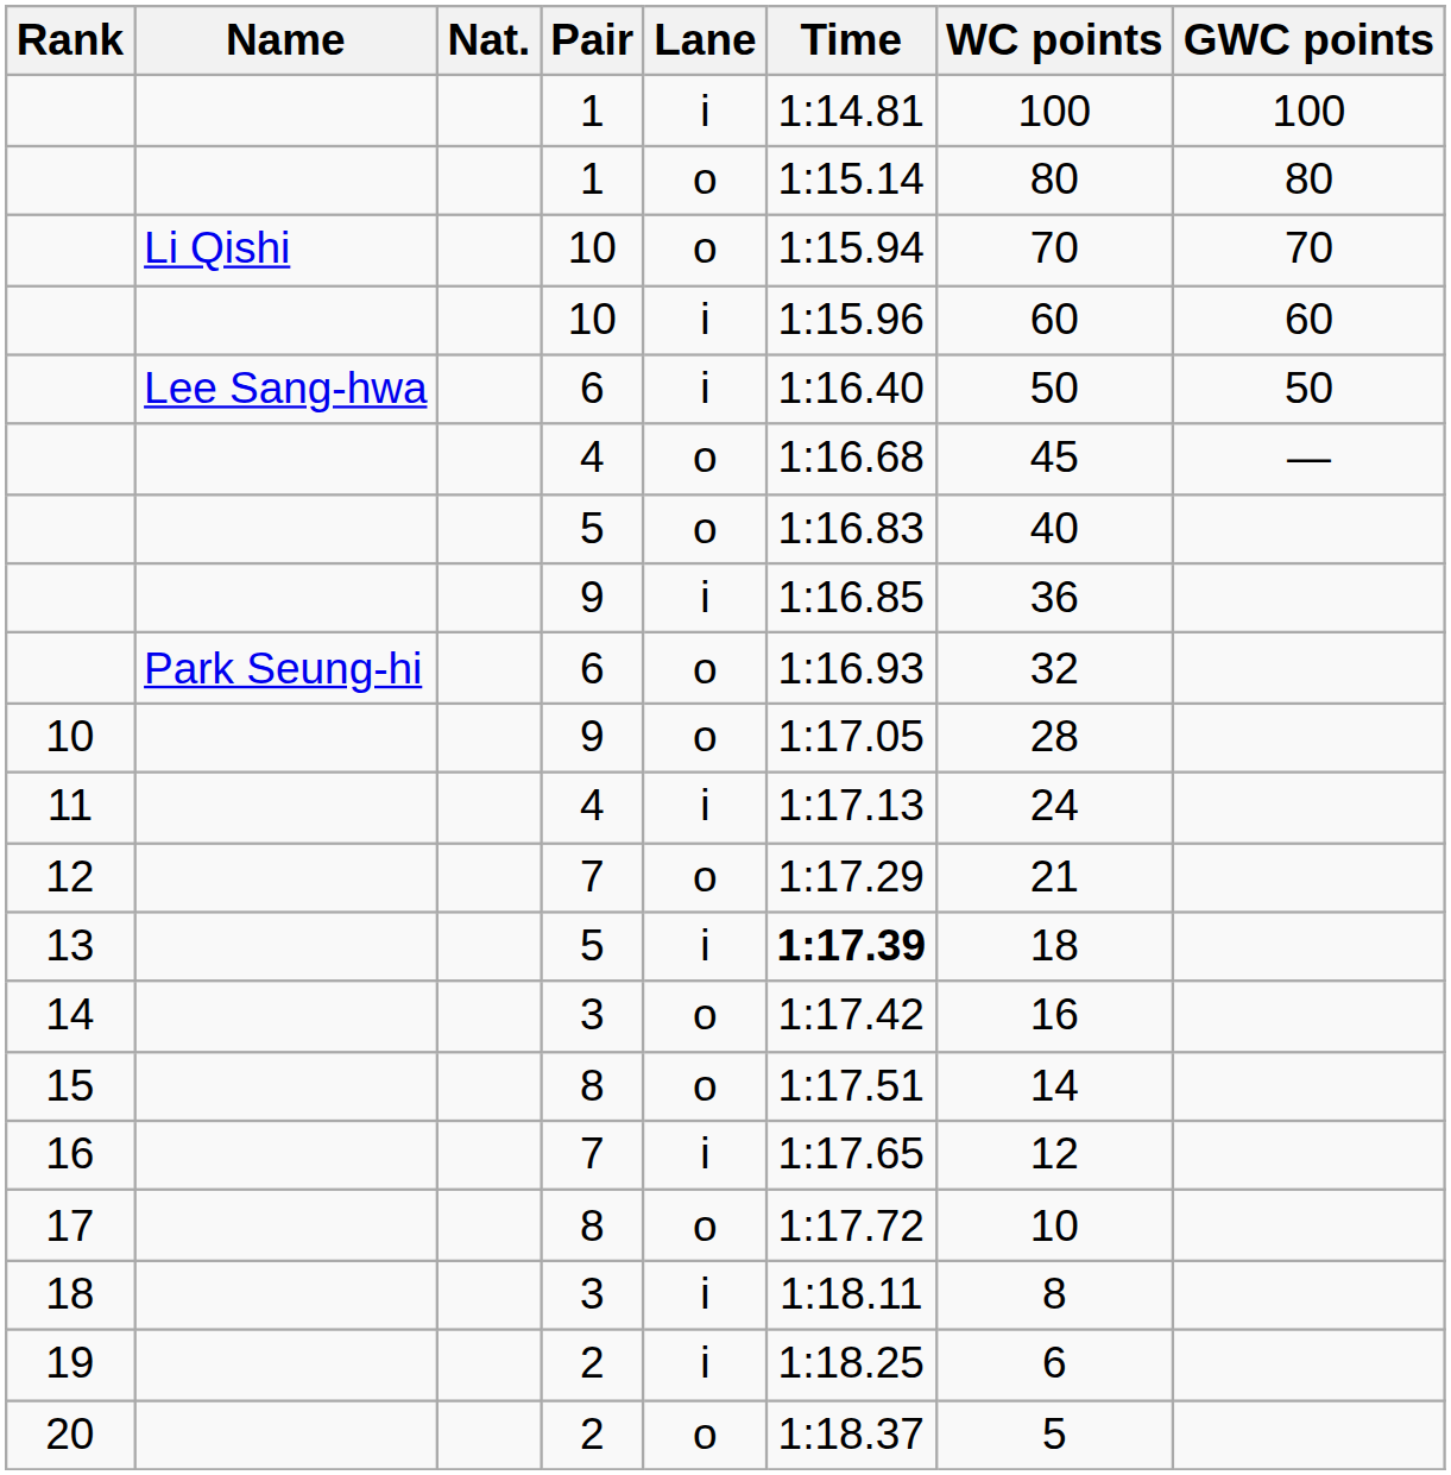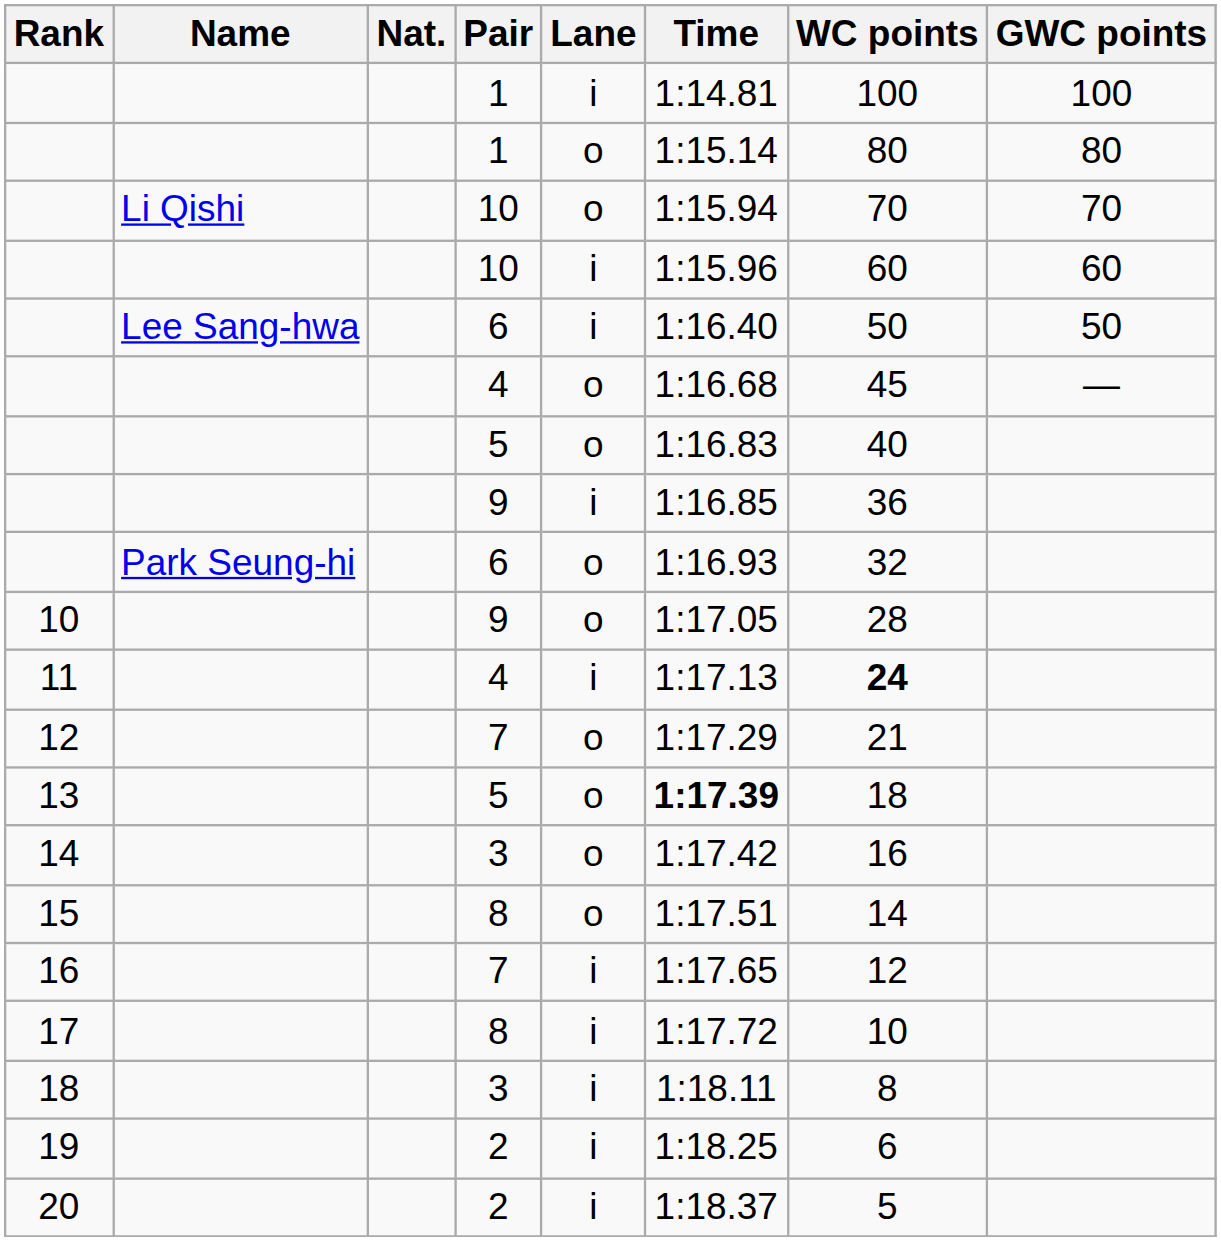11 | WC points: normal -> bold
13 | Lane: i -> o
17 | Lane: o -> i
20 | Lane: o -> i
